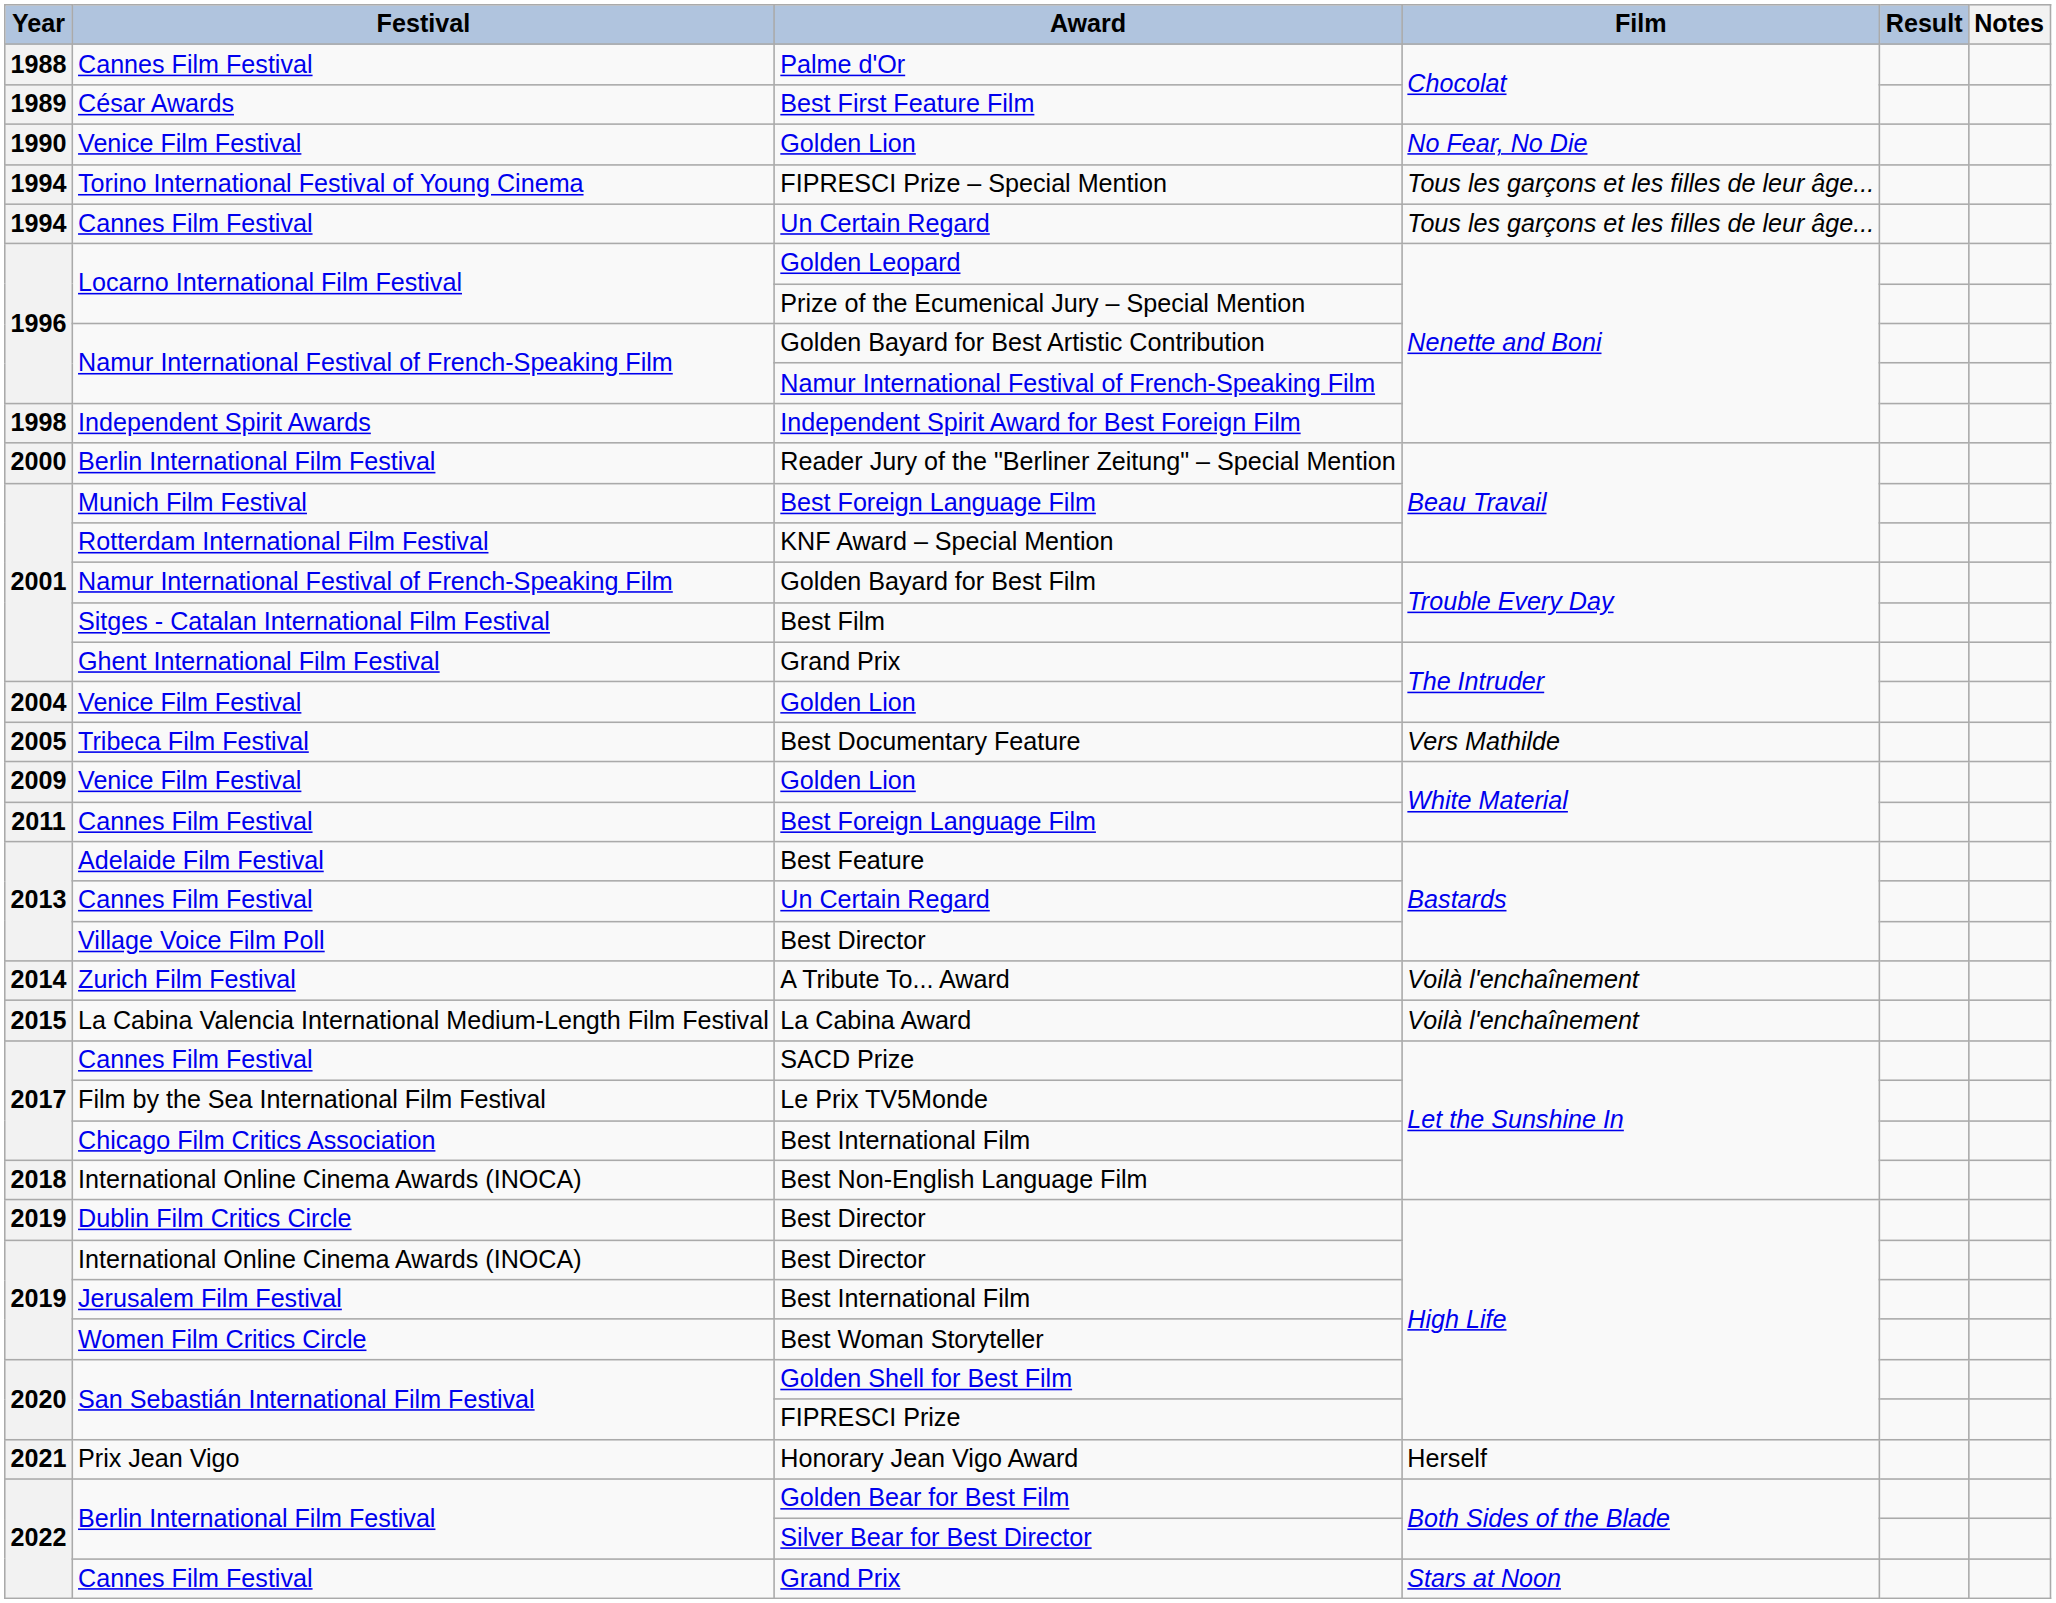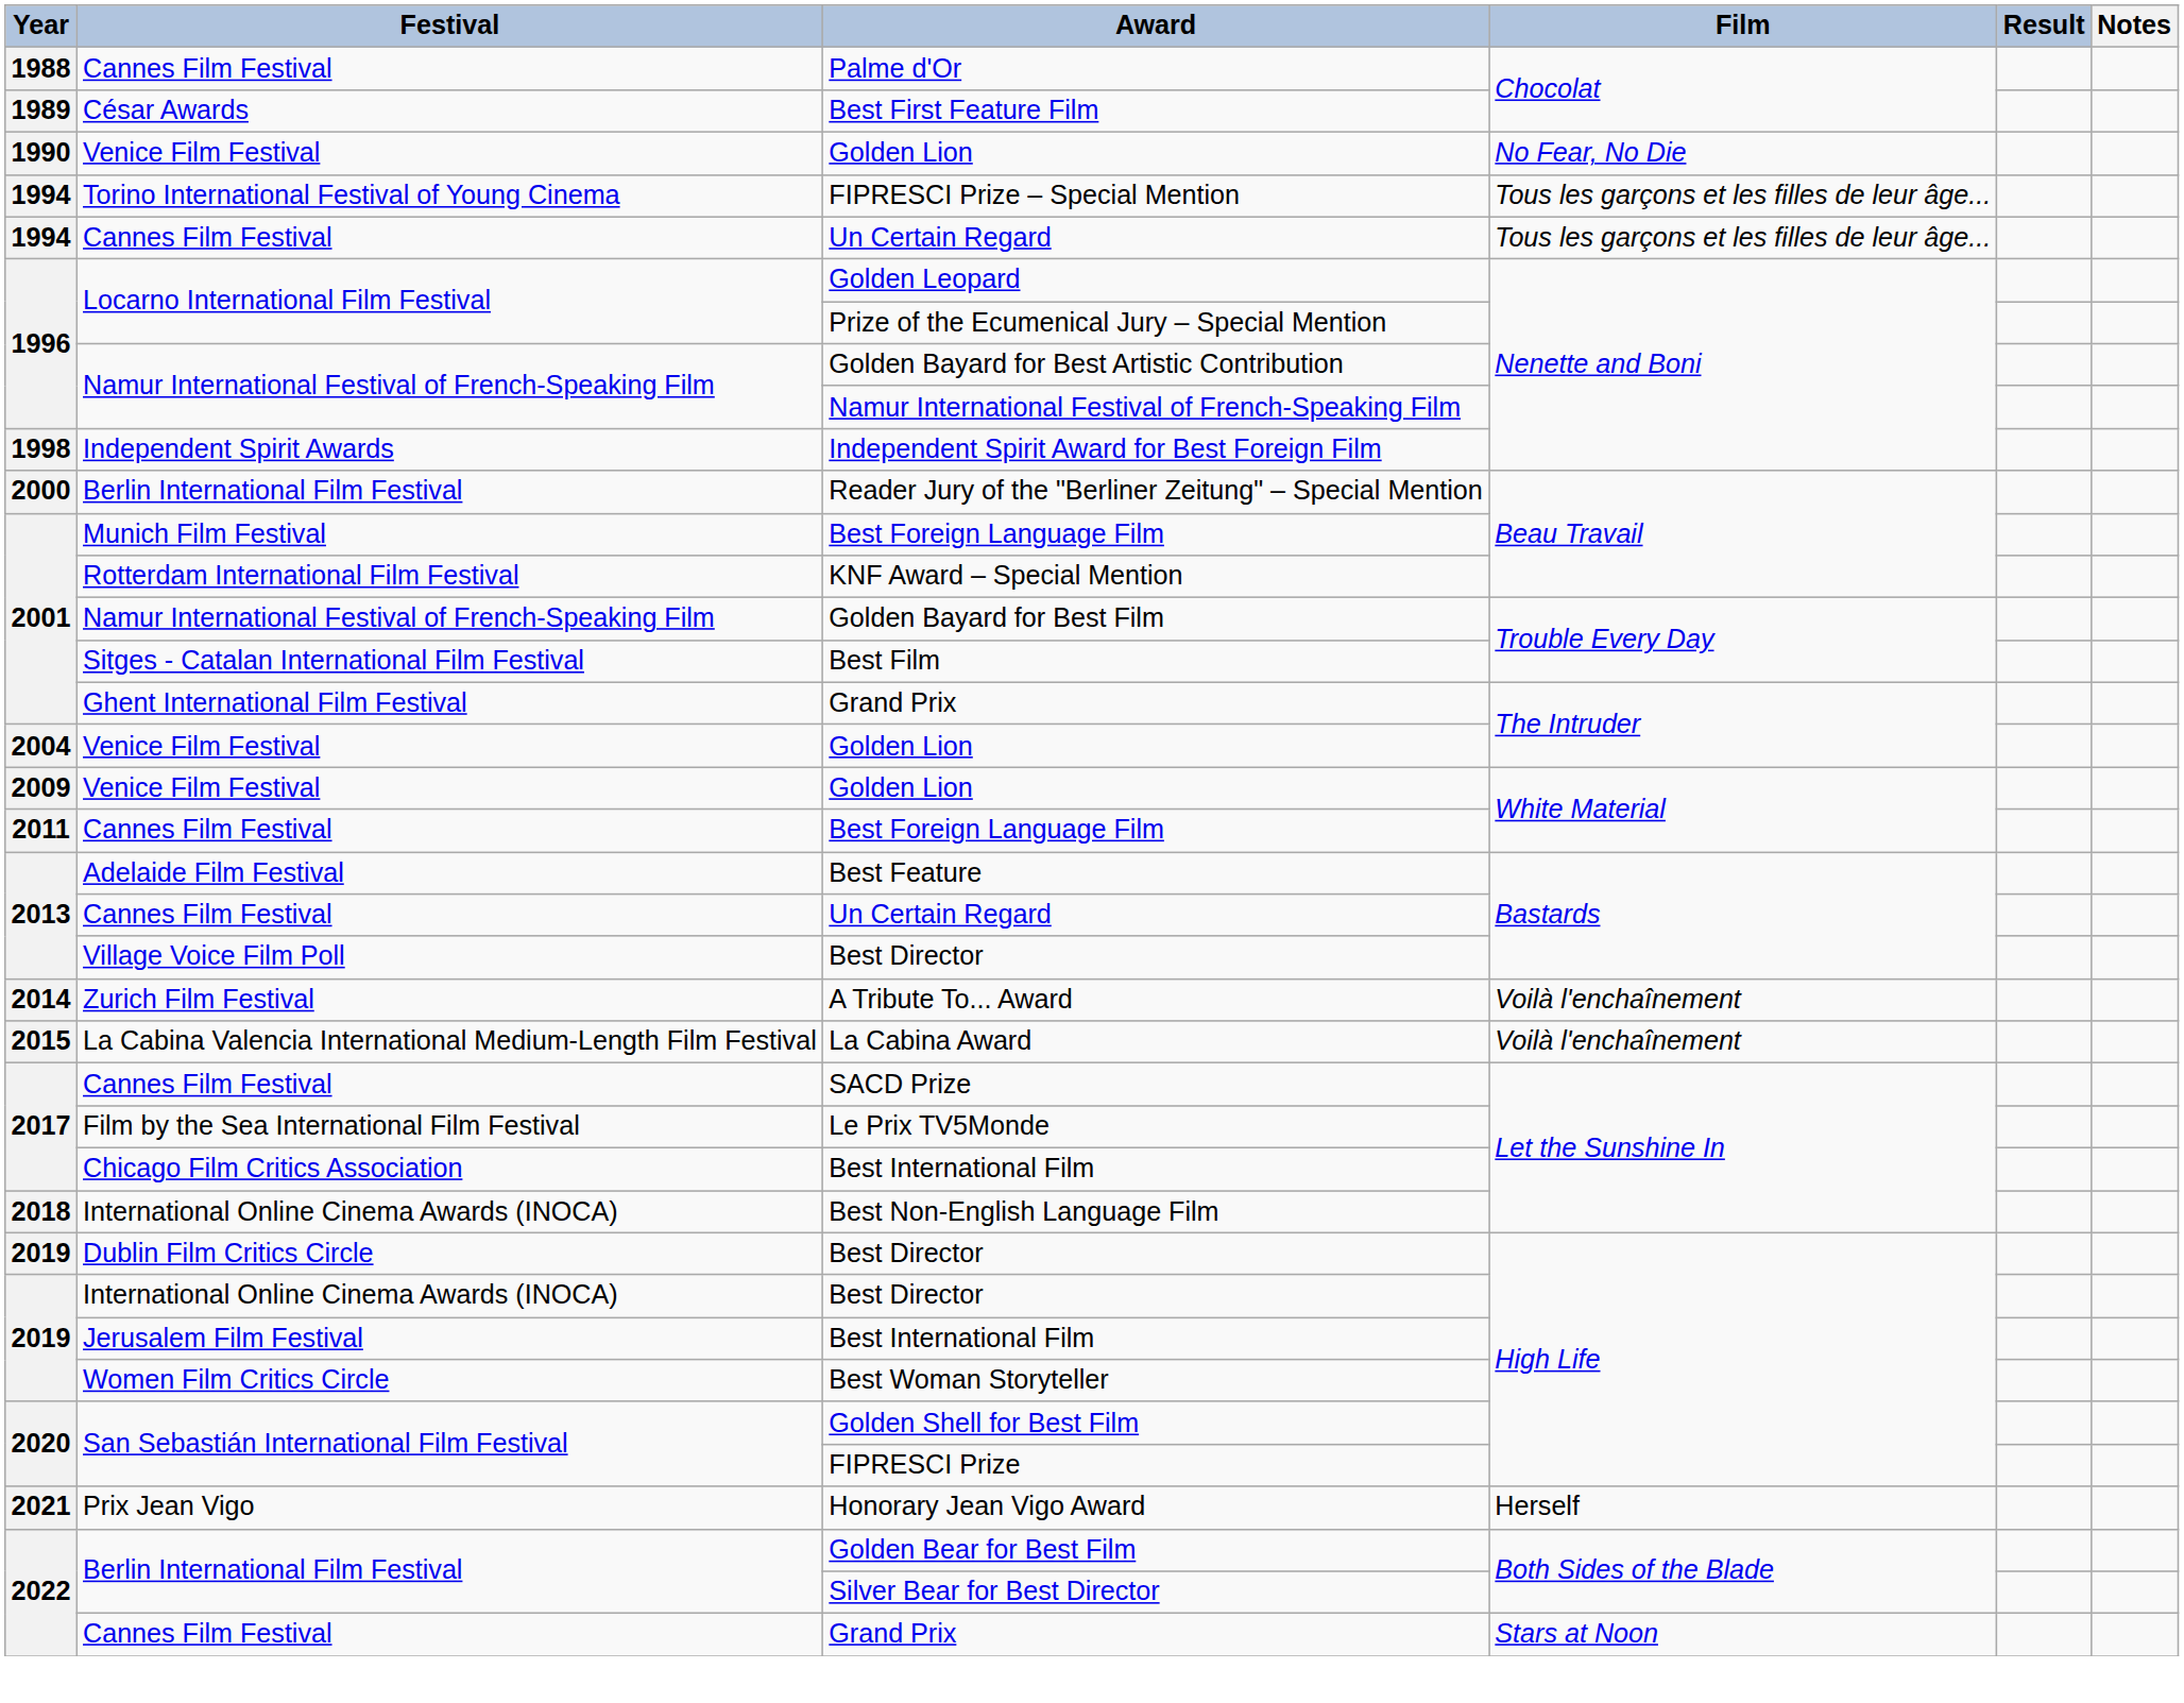- row: 2005 | Tribeca Film Festival | Best Documentary Feature | Vers Mathilde
